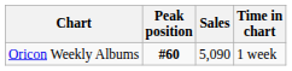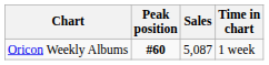Oricon Weekly Albums | Sales: 5,090 -> 5,087
